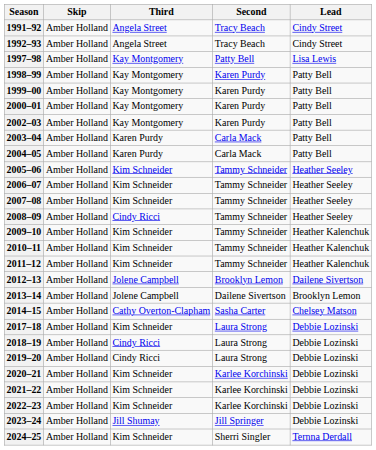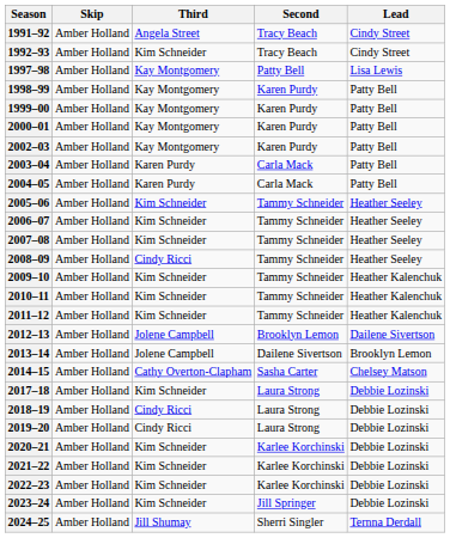1992–93 | Third: Angela Street -> Kim Schneider
2023–24 | Third: Jill Shumay -> Kim Schneider
2024–25 | Third: Kim Schneider -> Jill Shumay
